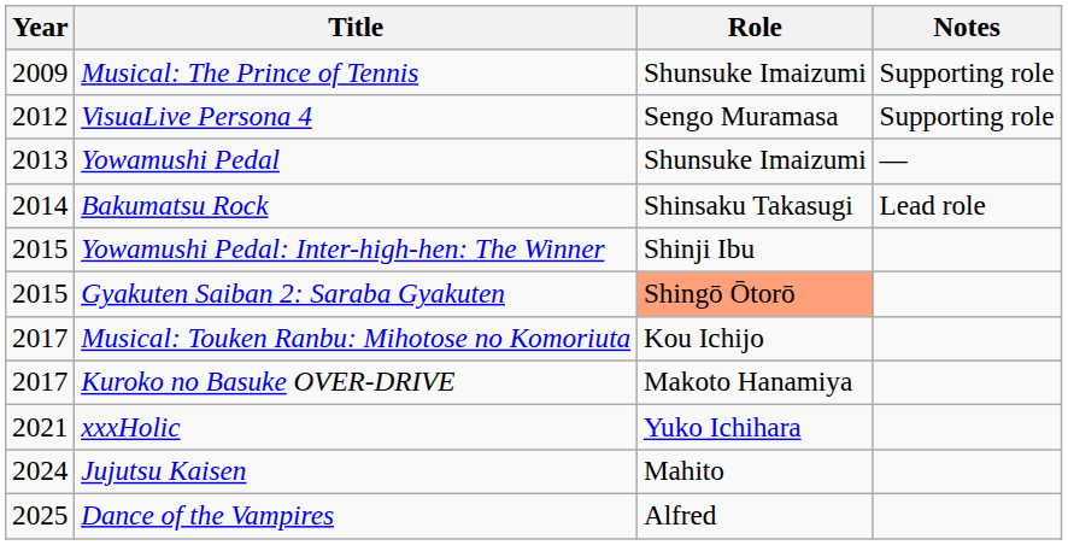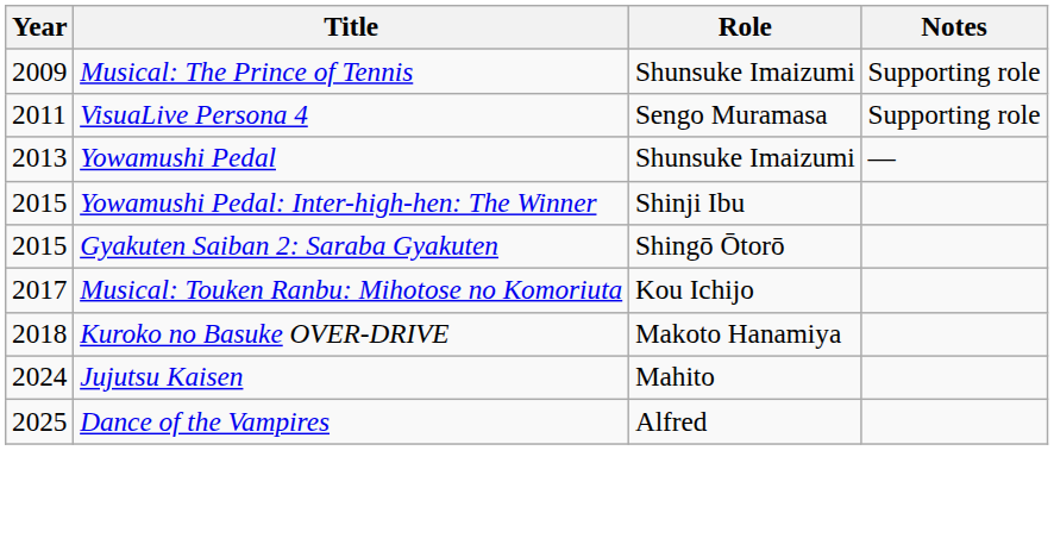VisuaLive Persona 4 | Year: 2012 -> 2011
- row: 2014 | Bakumatsu Rock | Shinsaku Takasugi | Lead role
Gyakuten Saiban 2: Saraba Gyakuten | Role: lightsalmon background -> no background
Kuroko no Basuke OVER-DRIVE | Year: 2017 -> 2018
- row: 2021 | xxxHolic | Yuko Ichihara
